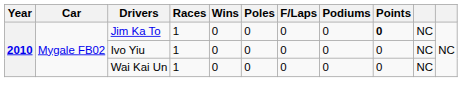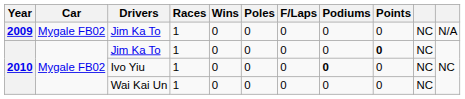+ row: 2009 | Mygale FB02 | Jim Ka To | 1 | 0 | 0 | 0 | 0 | 0 | NC | N/A
Ivo Yiu | Podiums: normal -> bold
